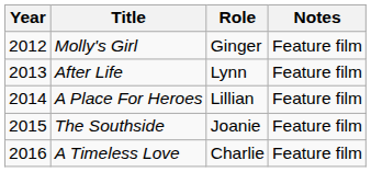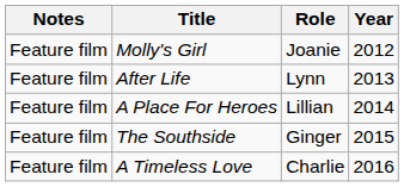columns swapped: Year <-> Notes
Molly's Girl | Role: Ginger -> Joanie
The Southside | Role: Joanie -> Ginger
